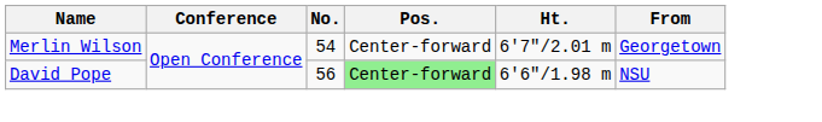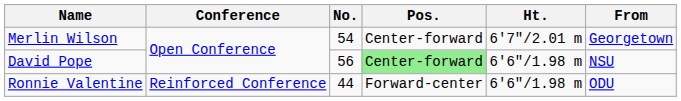+ row: Ronnie Valentine | Reinforced Conference | 44 | Forward-center | 6'6"/1.98 m | ODU
